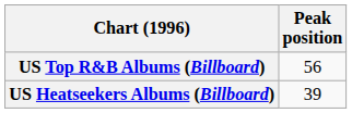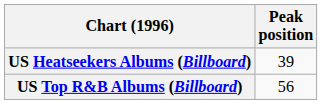rows swapped: US Top R&B Albums (Billboard) <-> US Heatseekers Albums (Billboard)
